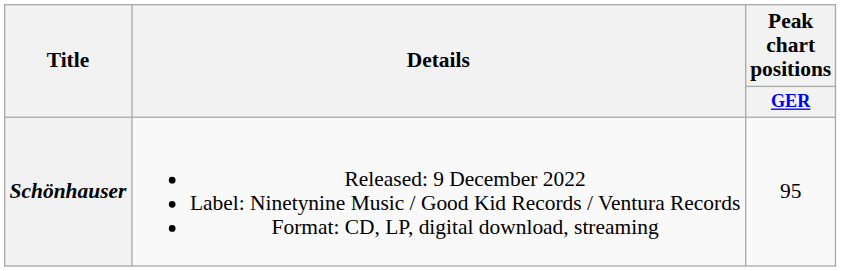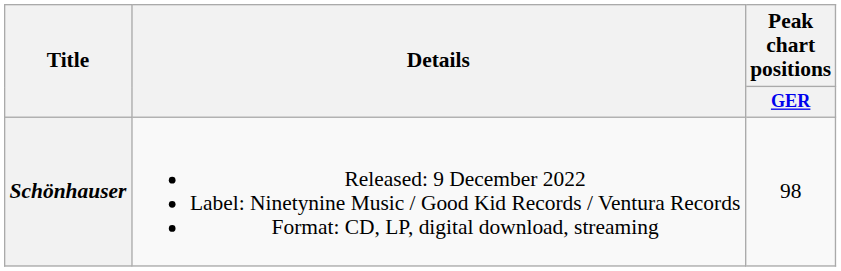Schönhauser | Peak chart positions / GER: 95 -> 98
